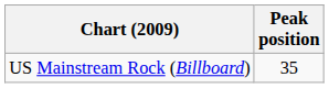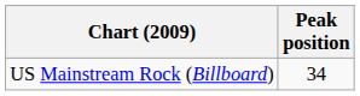US Mainstream Rock (Billboard) | Peak position: 35 -> 34
